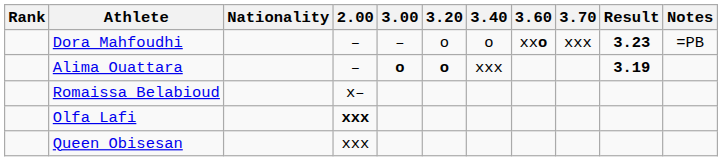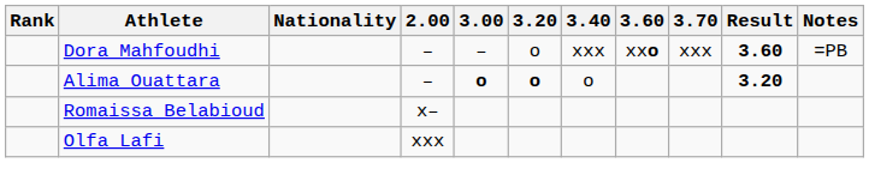Dora Mahfoudhi | 3.40: o -> xxx
Dora Mahfoudhi | Result: 3.23 -> 3.60
Alima Ouattara | 3.40: xxx -> o
Alima Ouattara | Result: 3.19 -> 3.20
Olfa Lafi | 2.00: bold -> normal
- row: Queen Obisesan | xxx
